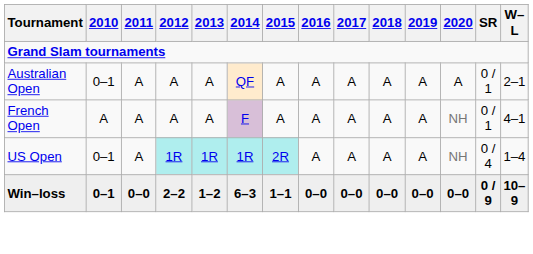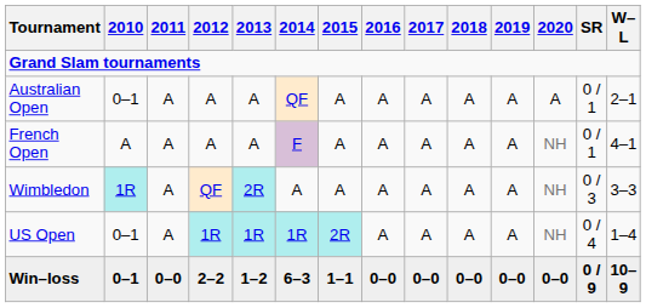+ row: Wimbledon | 1R | A | QF | 2R | A | A | A | A | A | A | NH | 0 / 3 | 3–3
